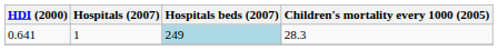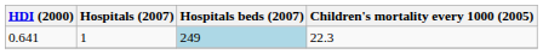0.641 | Children's mortality every 1000 (2005): 28.3 -> 22.3
